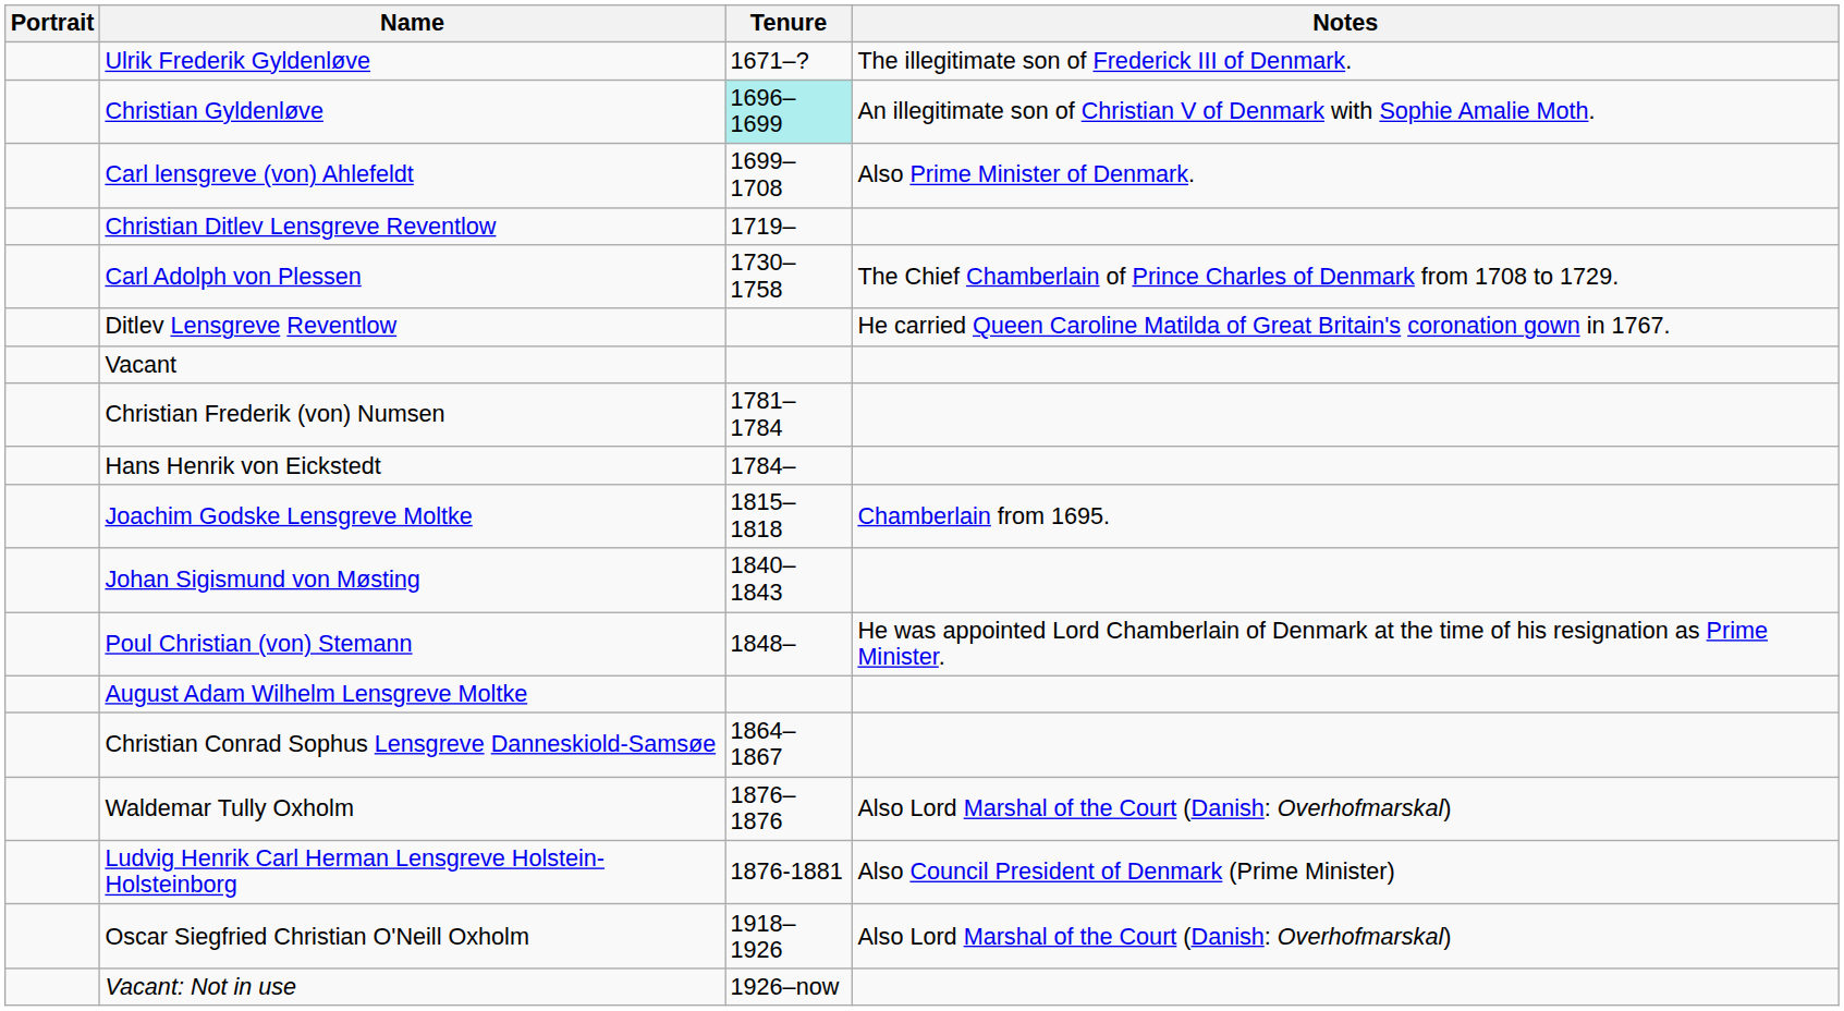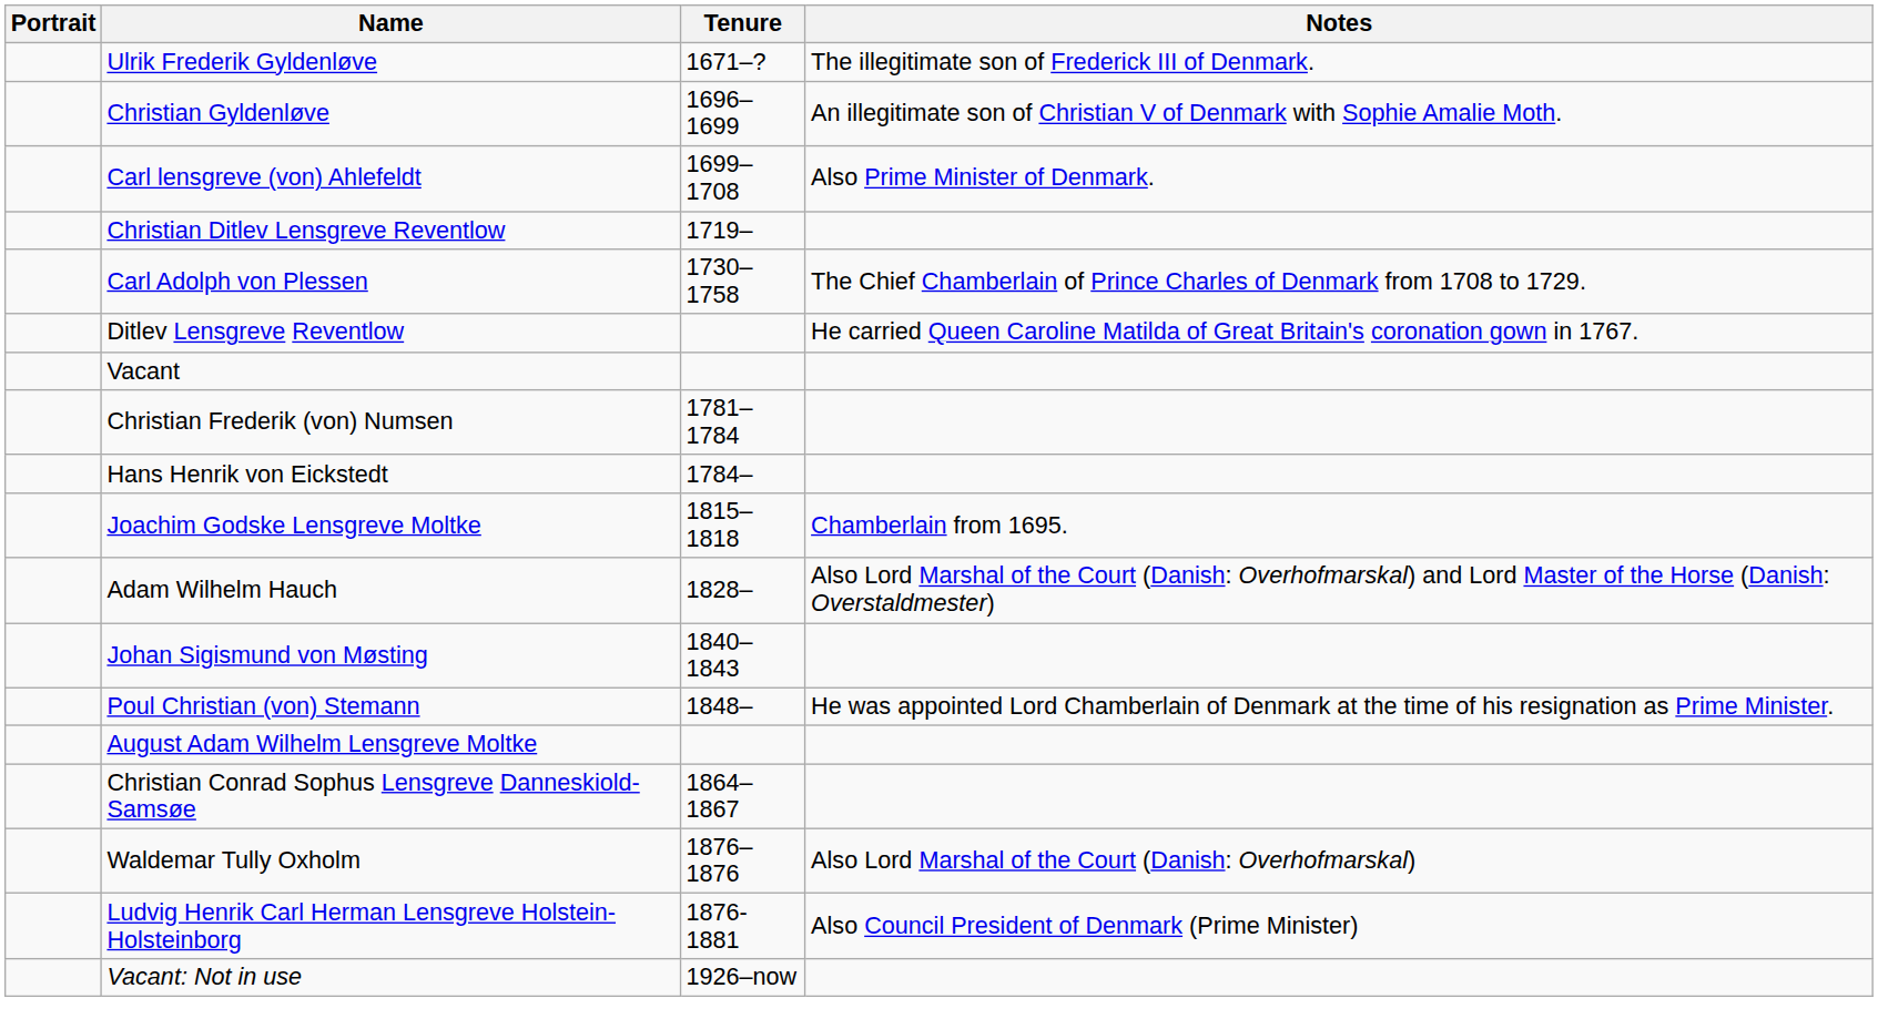Christian Gyldenløve | Tenure: paleturquoise background -> no background
+ row: Adam Wilhelm Hauch | 1828– | Also Lord Marshal of the Court (Danish: Overhofmarskal) and Lord Master of the Horse (Danish: Overstaldmester)
- row: Oscar Siegfried Christian O'Neill Oxholm | 1918–1926 | Also Lord Marshal of the Court (Danish: Overhofmarskal)
